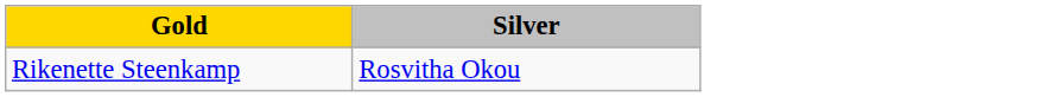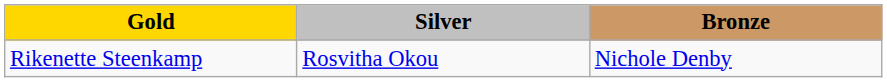+ column: Bronze | Nichole Denby
